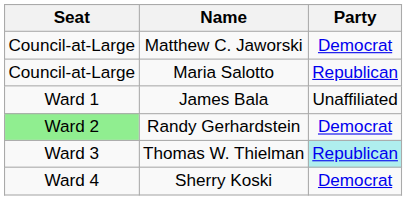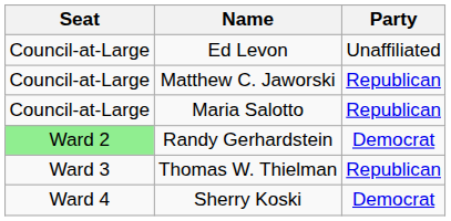+ row: Council-at-Large | Ed Levon | Unaffiliated
Matthew C. Jaworski | Party: Democrat -> Republican
- row: Ward 1 | James Bala | Unaffiliated
Thomas W. Thielman | Party: paleturquoise background -> no background
